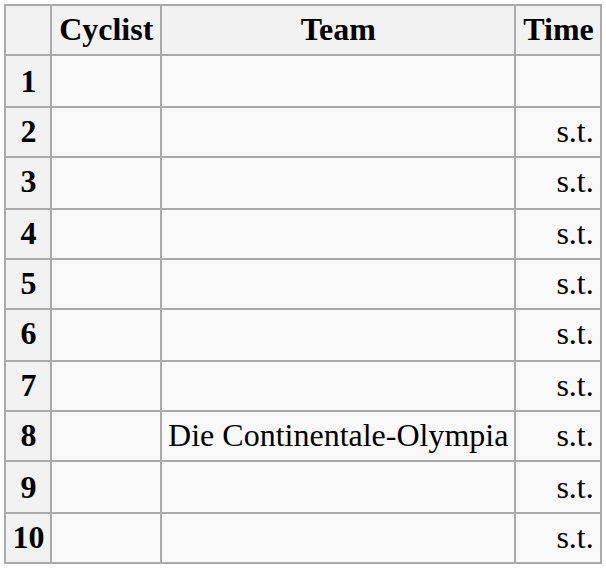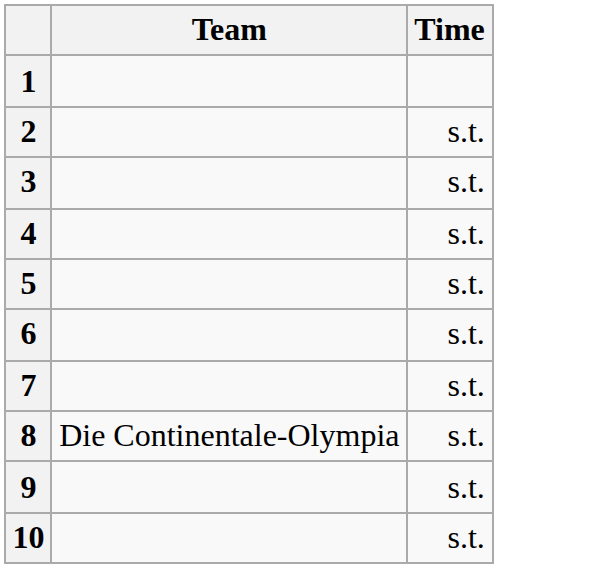- column: Cyclist
